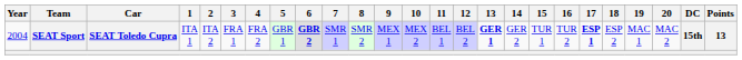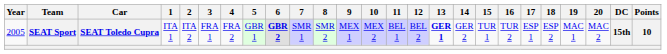SEAT Sport | Year: 2004 -> 2005
SEAT Sport | 17: bold -> normal
SEAT Sport | Points: 13 -> 10
